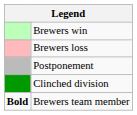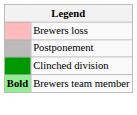- row: Brewers win
Brewers team member | column 1: no background -> lightgreen background
